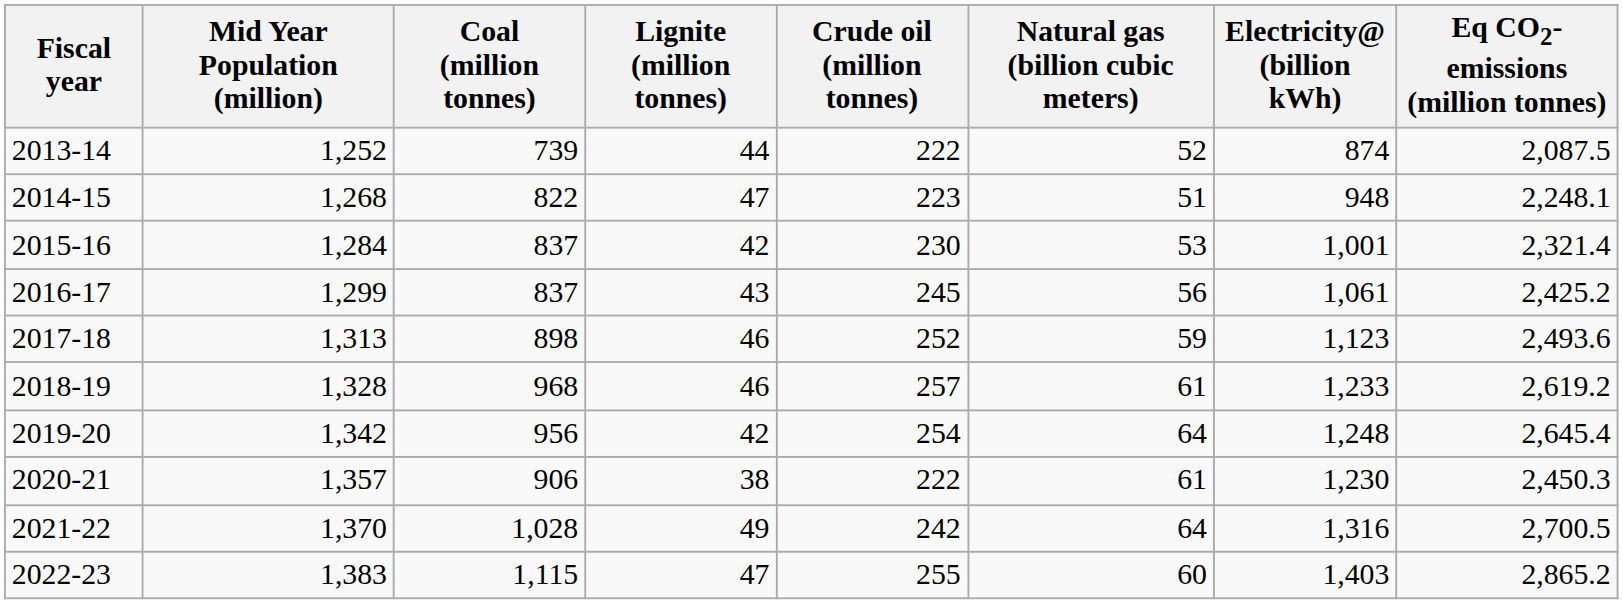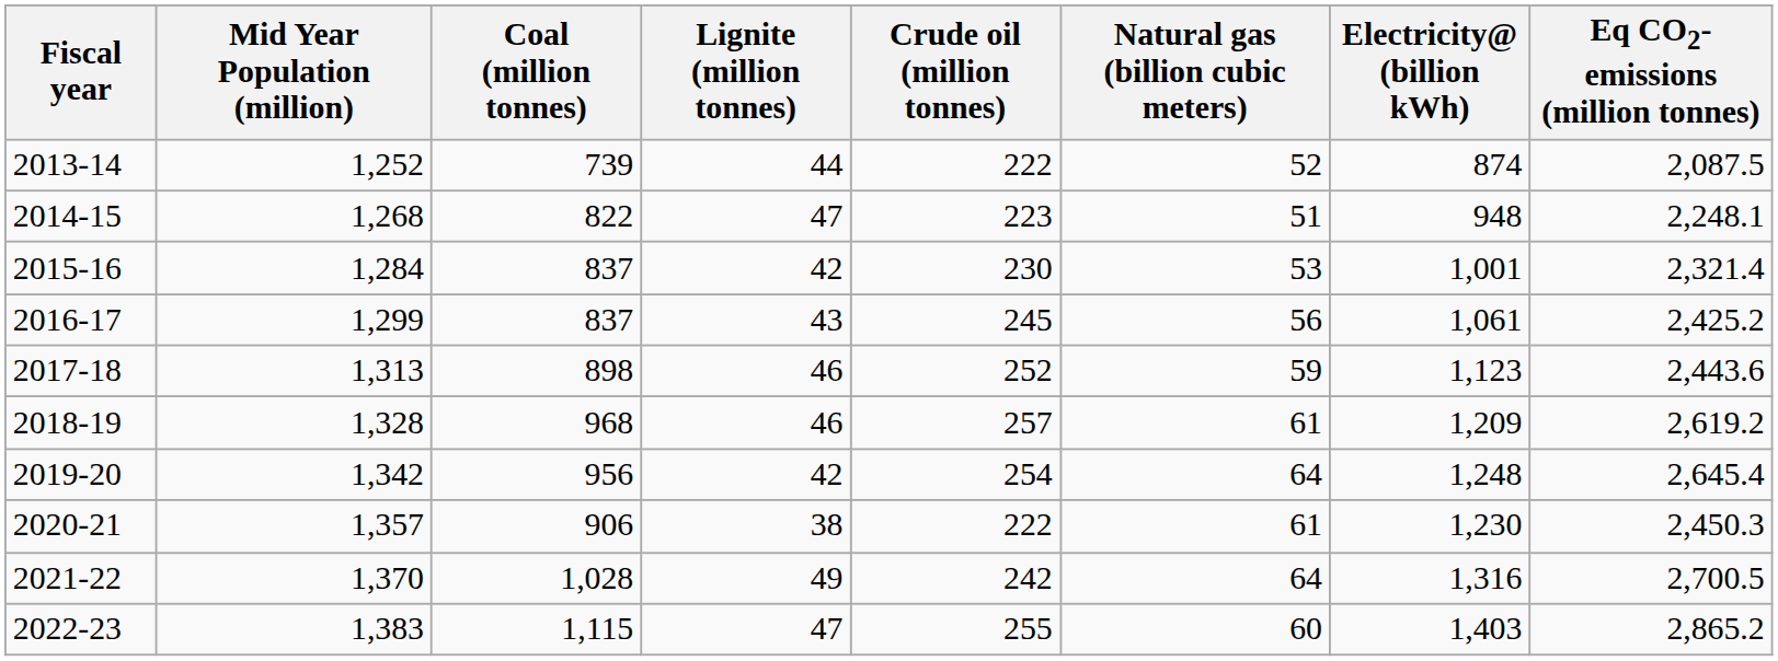2017-18 | Eq CO2-emissions (million tonnes): 2,493.6 -> 2,443.6
2018-19 | Electricity@ (billion kWh): 1,233 -> 1,209
